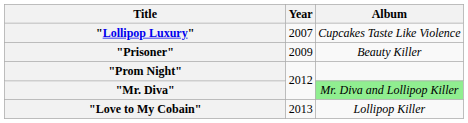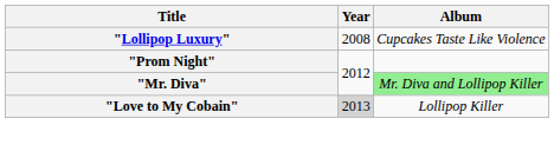"Lollipop Luxury" | Year: 2007 -> 2008
- row: "Prisoner" | 2009 | Beauty Killer
"Love to My Cobain" | Year: no background -> lightgrey background
